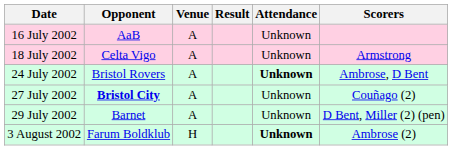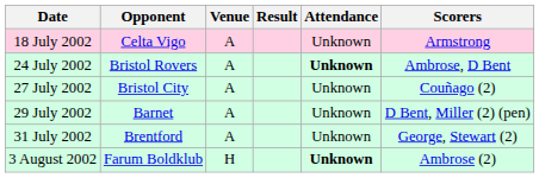- row: 16 July 2002 | AaB | A | Unknown
27 July 2002 | Opponent: bold -> normal
+ row: 31 July 2002 | Brentford | A | Unknown | George, Stewart (2)
